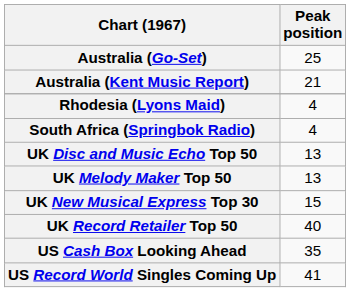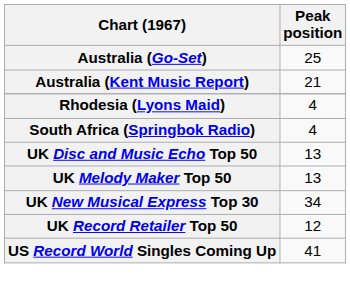UK New Musical Express Top 30 | Peak position: 15 -> 34
UK Record Retailer Top 50 | Peak position: 40 -> 12
- row: US Cash Box Looking Ahead | 35
